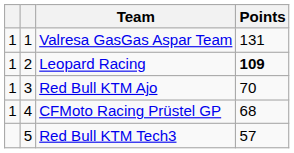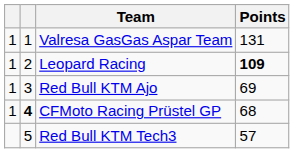Red Bull KTM Ajo | Points: 70 -> 69
CFMoto Racing Prüstel GP | column 2: normal -> bold
